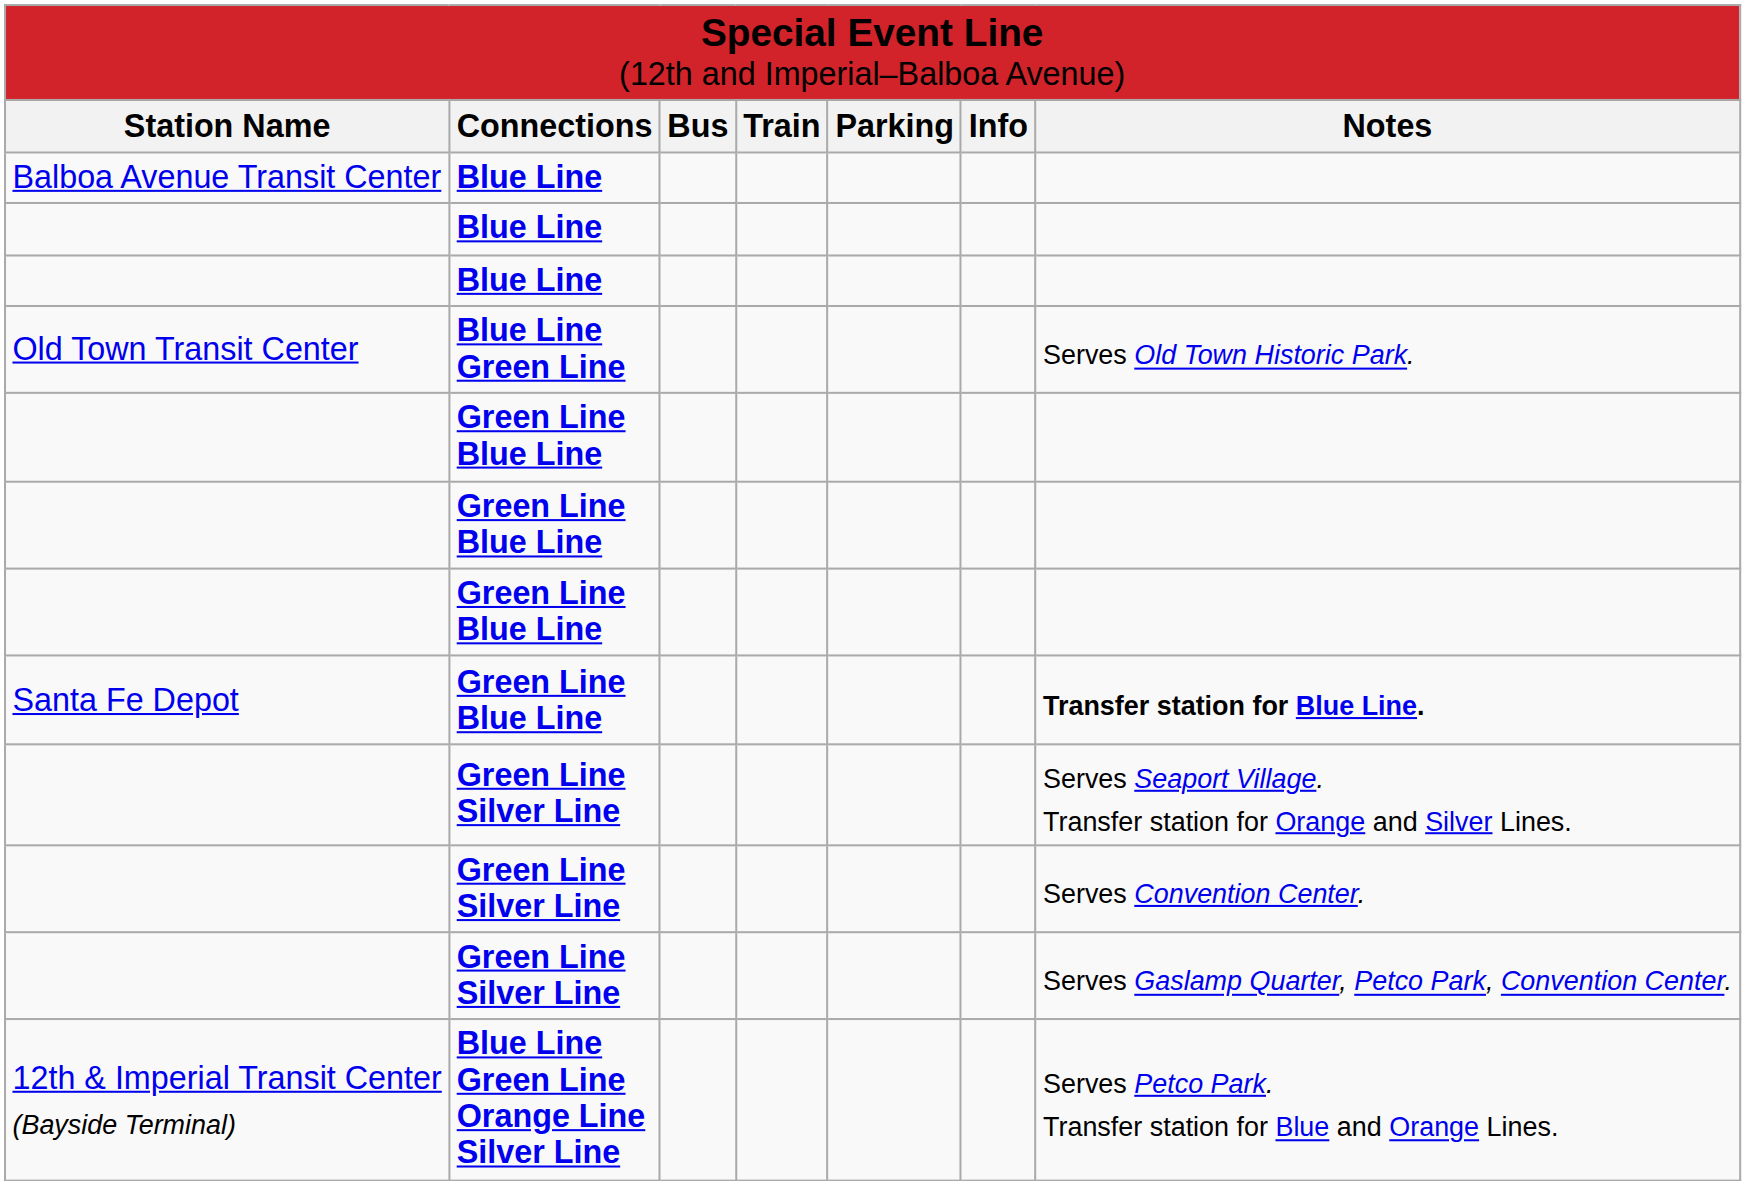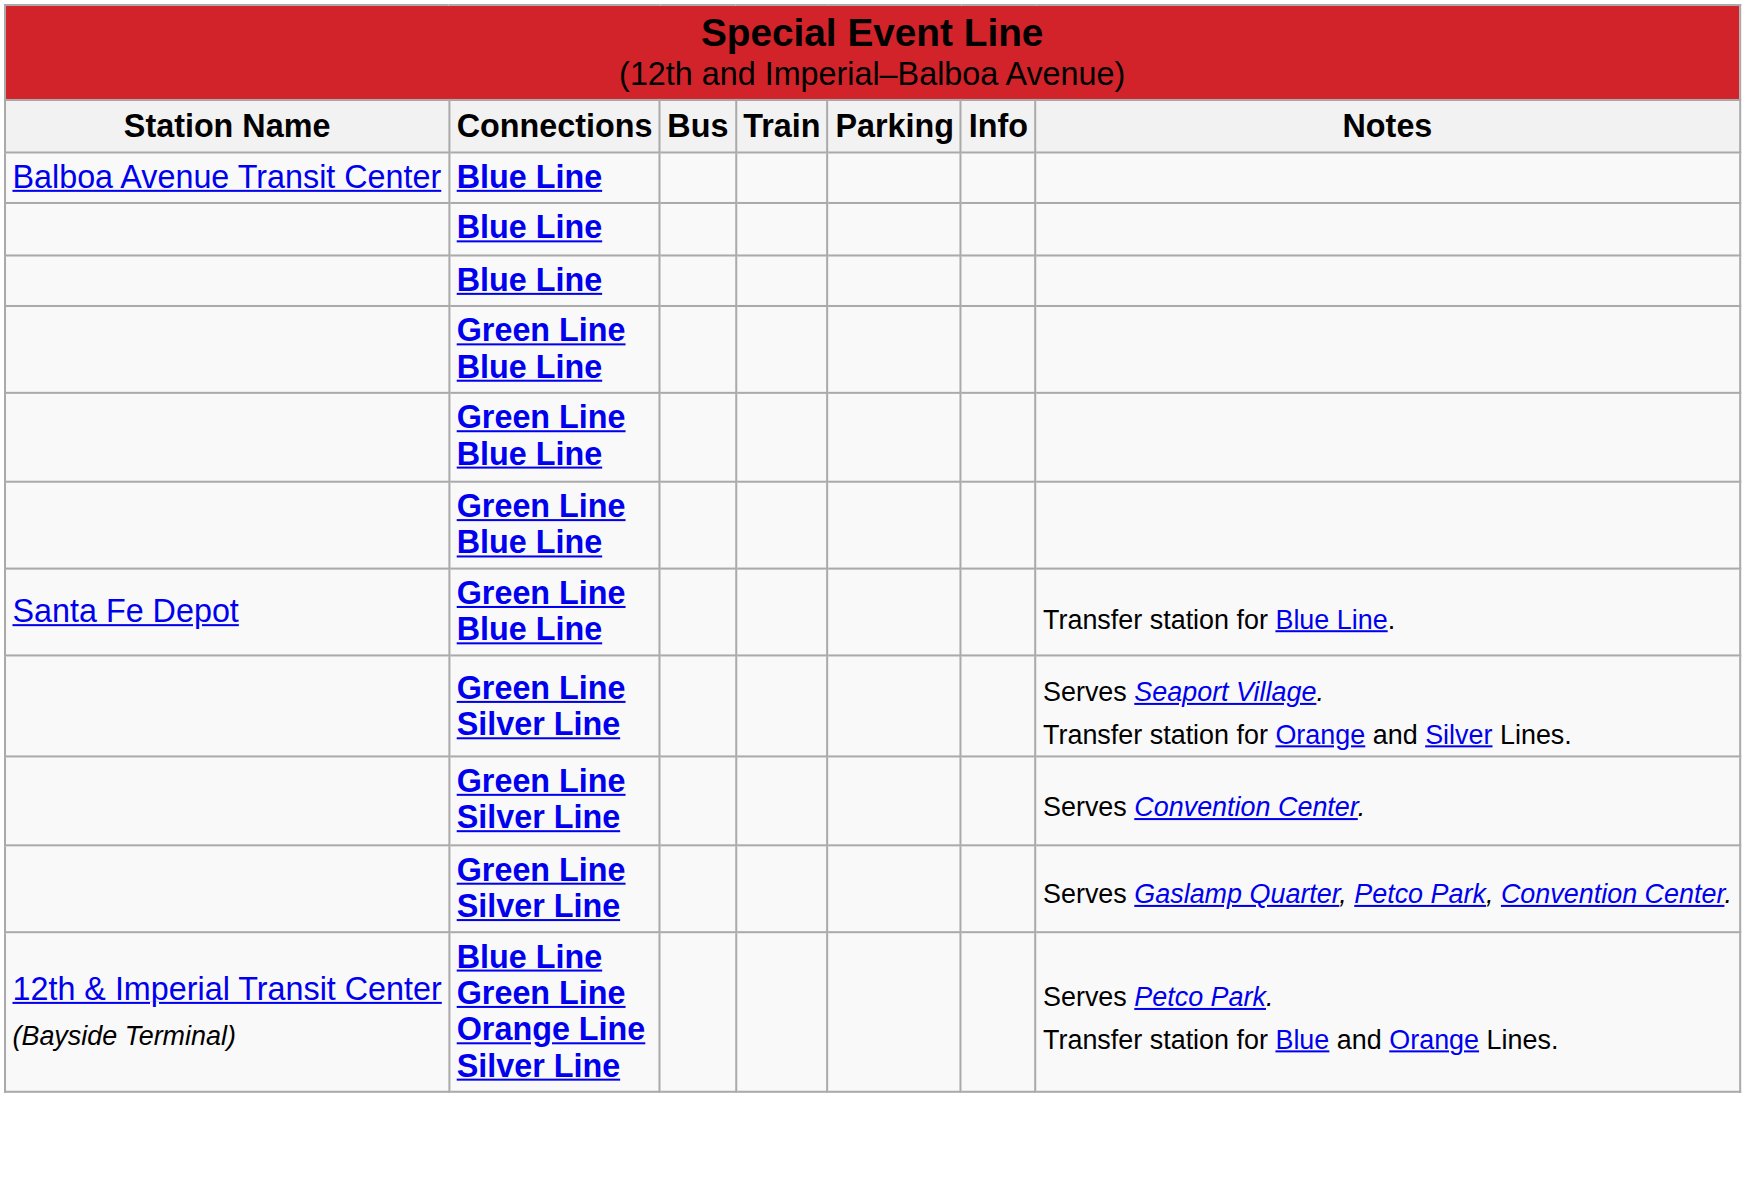- row: Old Town Transit Center | Blue Line Green Line | Serves Old Town Historic Park.
Santa Fe Depot | column 7: bold -> normal
